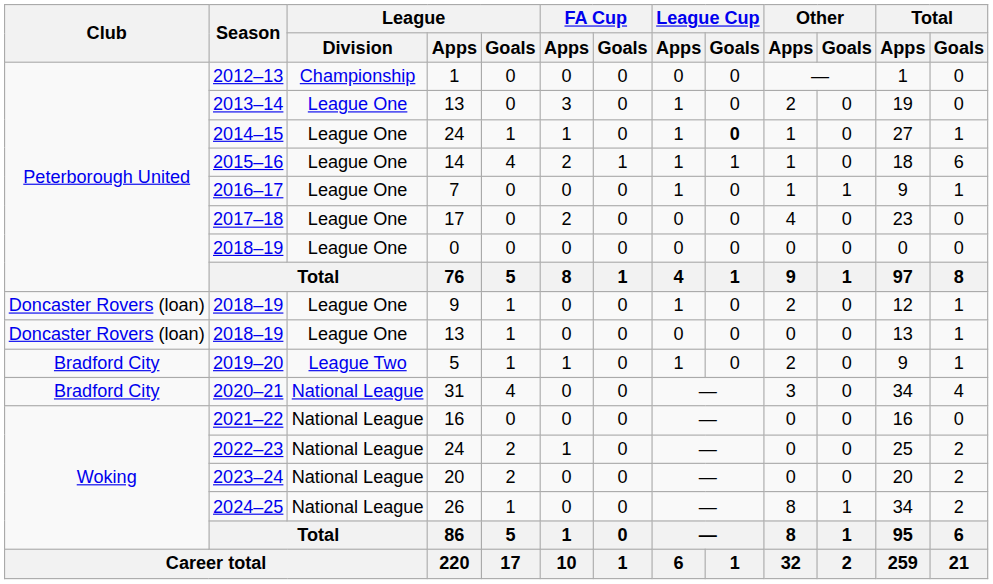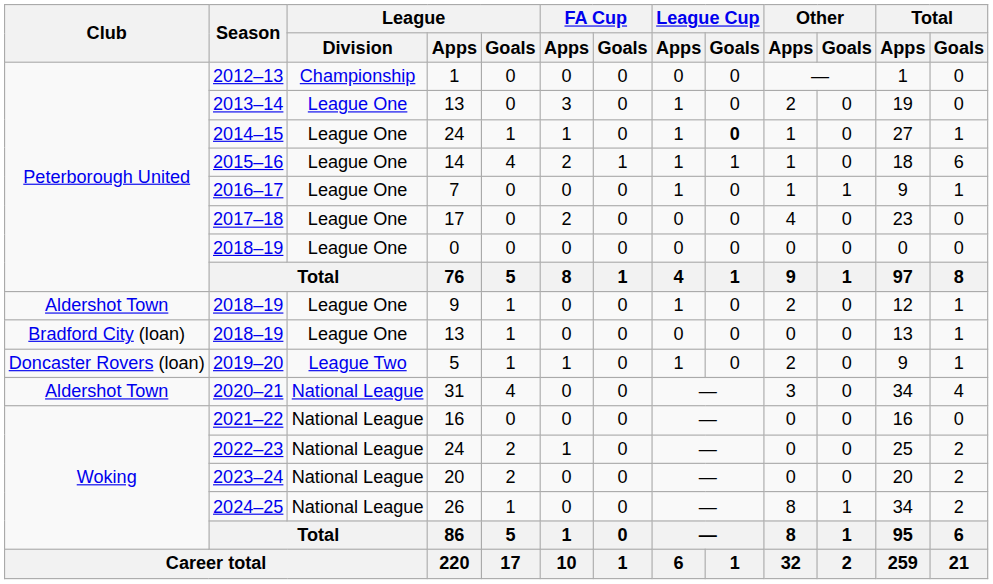2018–19 / 9 | Club: Doncaster Rovers (loan) -> Aldershot Town
2018–19 / 13 | Club: Doncaster Rovers (loan) -> Bradford City (loan)
2019–20 | Club: Bradford City -> Doncaster Rovers (loan)
2020–21 | Club: Bradford City -> Aldershot Town
